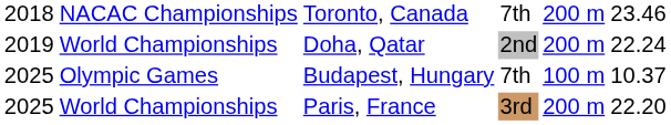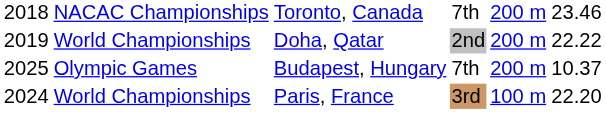Doha, Qatar | column 6: 22.24 -> 22.22
Budapest, Hungary | column 5: 100 m -> 200 m
Paris, France | column 1: 2025 -> 2024
Paris, France | column 5: 200 m -> 100 m
